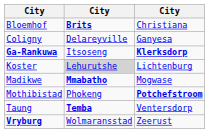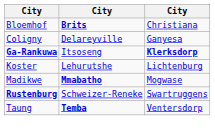Koster | column 2: lightgrey background -> no background
- row: Mothibistad | Phokeng | Potchefstroom
+ row: Rustenburg | Schweizer-Reneke | Swartruggens
- row: Vryburg | Wolmaransstad | Zeerust
